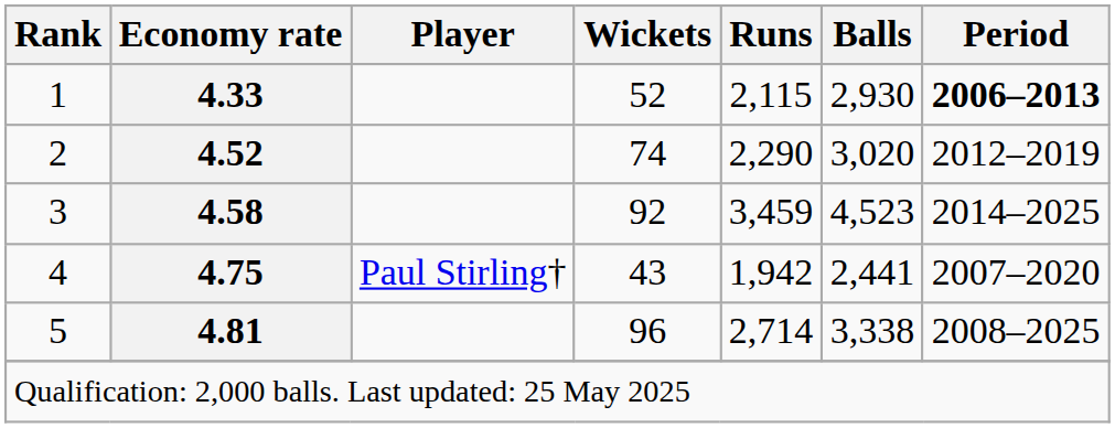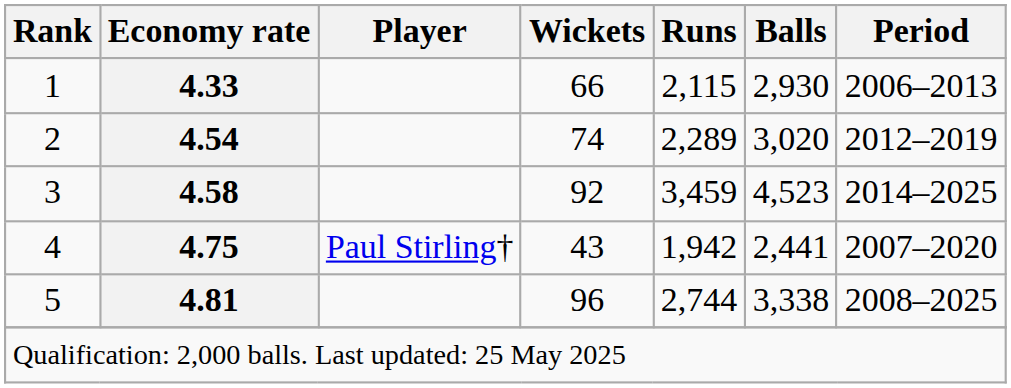1 | Wickets: 52 -> 66
1 | Period: bold -> normal
2 | Economy rate: 4.52 -> 4.54
2 | Runs: 2,290 -> 2,289
5 | Runs: 2,714 -> 2,744
